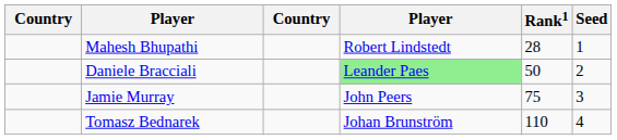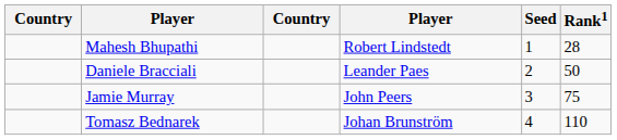columns swapped: Rank1 <-> Seed
Daniele Bracciali | column 4: lightgreen background -> no background
